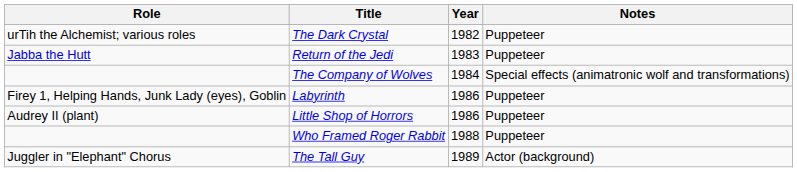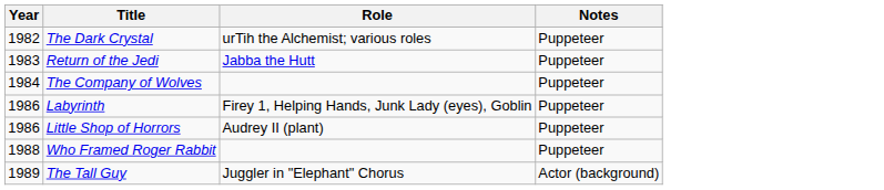columns swapped: Year <-> Role
The Company of Wolves | Notes: Special effects (animatronic wolf and transformations) -> Puppeteer
